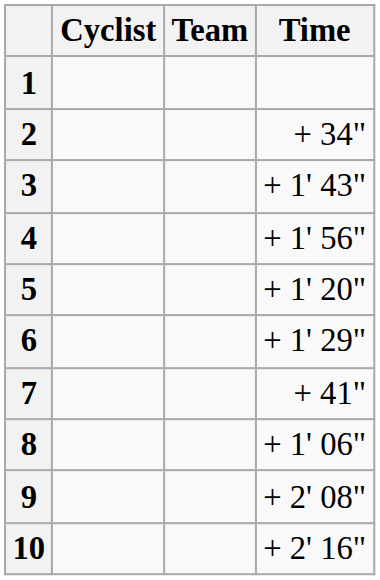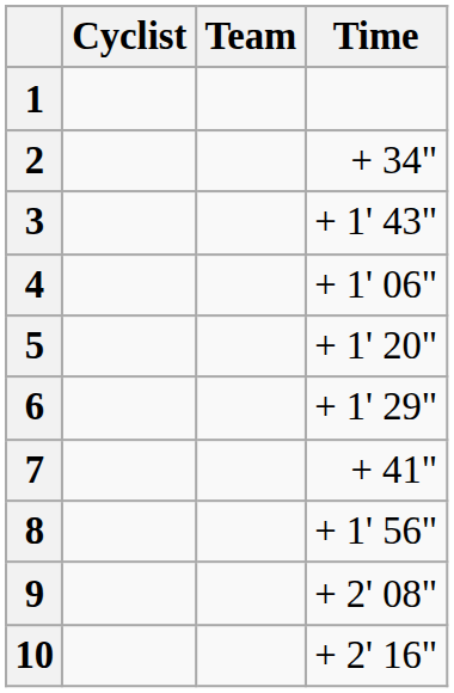4 | Time: + 1' 56" -> + 1' 06"
8 | Time: + 1' 06" -> + 1' 56"
